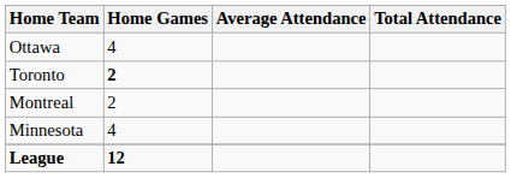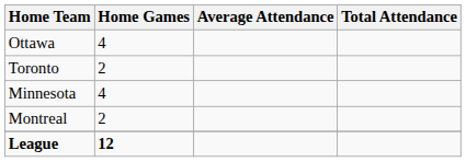Toronto | Home Games: bold -> normal
rows swapped: Montreal <-> Minnesota
